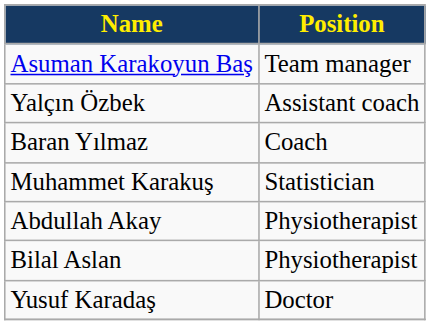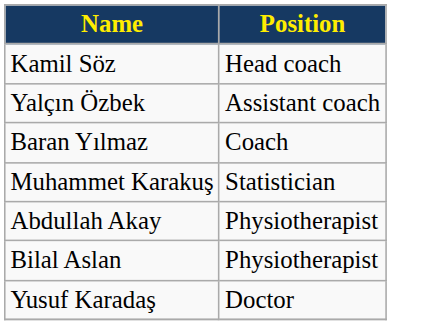- row: Asuman Karakoyun Baş | Team manager
+ row: Kamil Söz | Head coach
